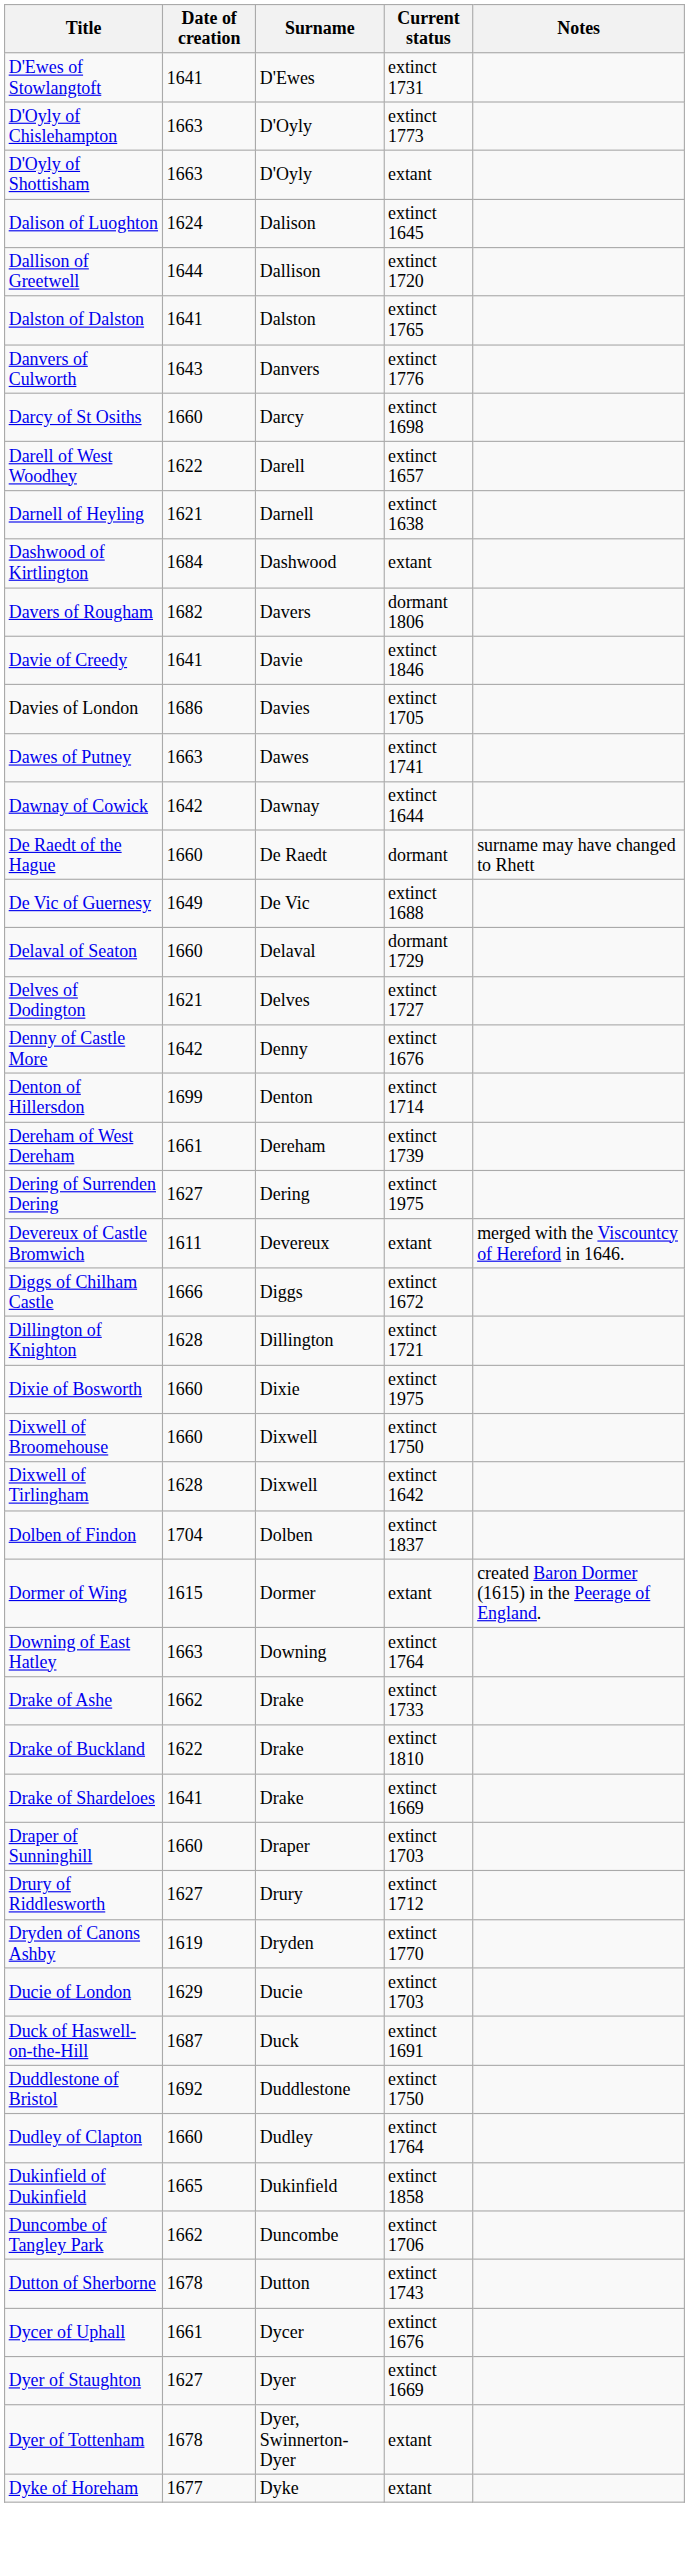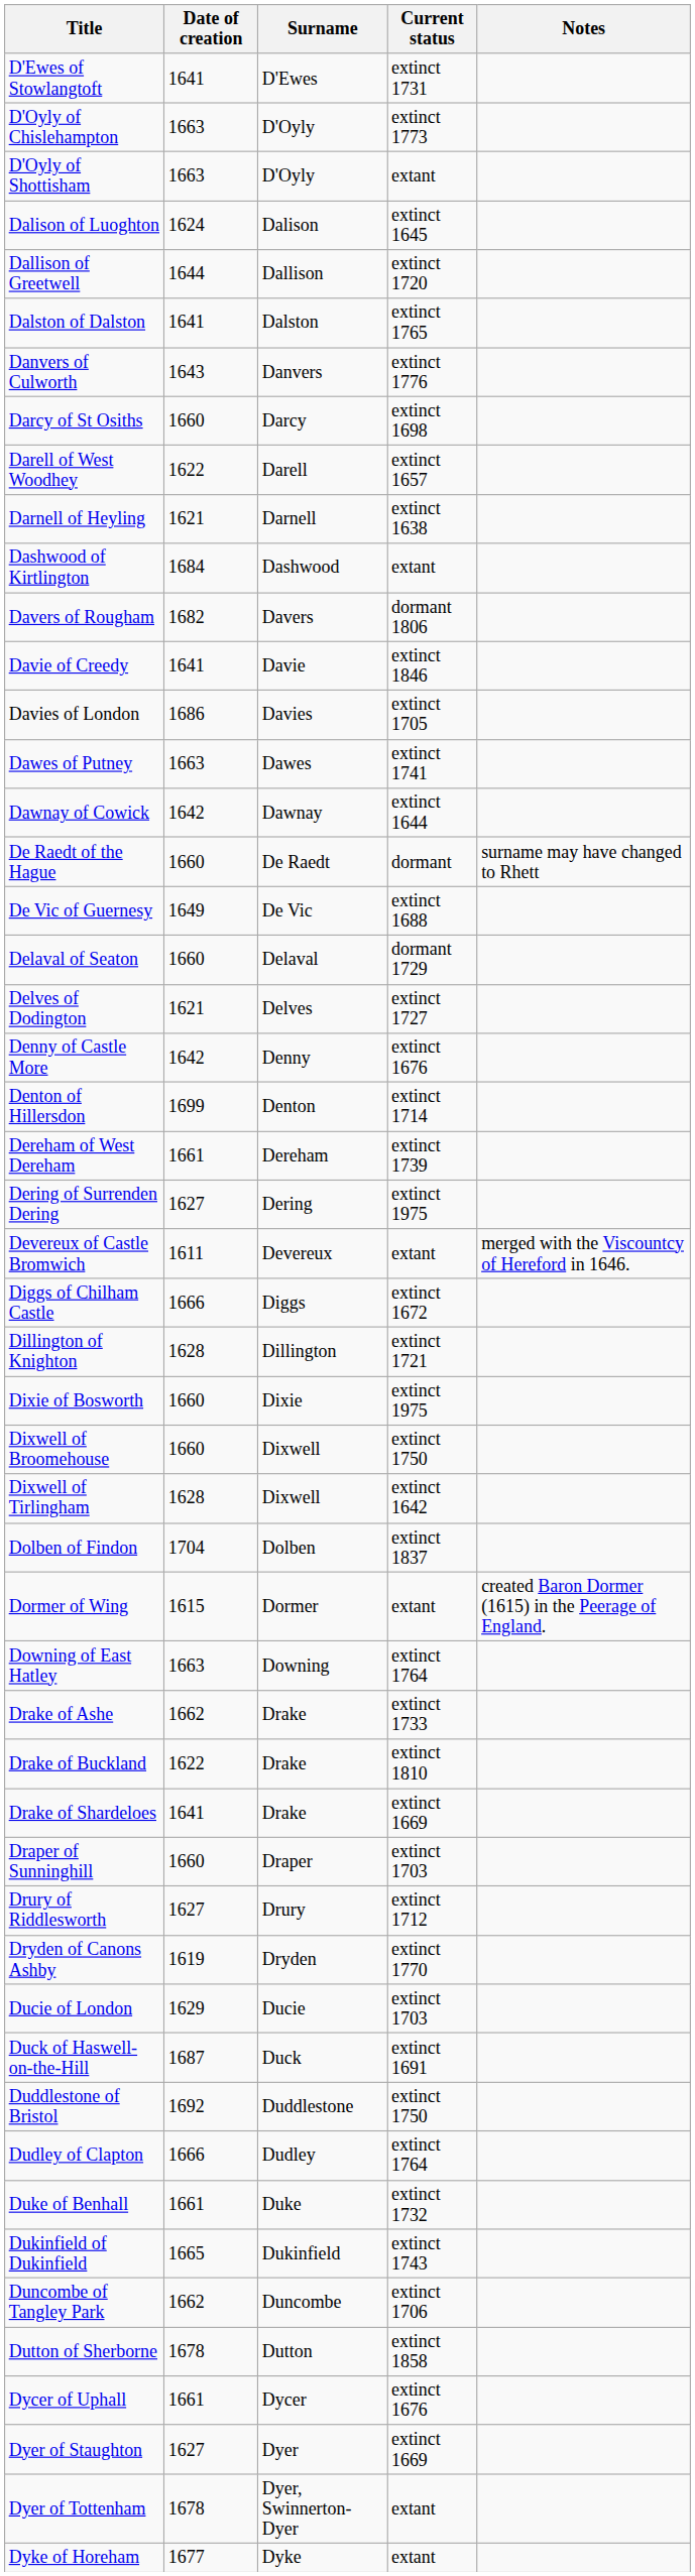Dudley of Clapton | Date of creation: 1660 -> 1666
+ row: Duke of Benhall | 1661 | Duke | extinct 1732
Dukinfield of Dukinfield | Current status: extinct 1858 -> extinct 1743
Dutton of Sherborne | Current status: extinct 1743 -> extinct 1858
